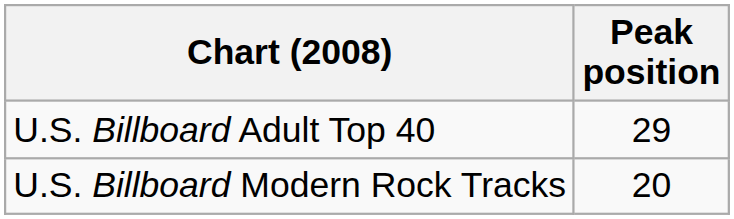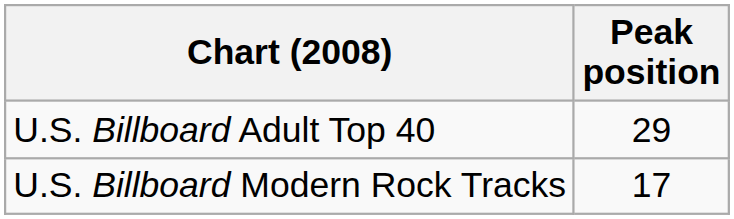U.S. Billboard Modern Rock Tracks | Peak position: 20 -> 17
